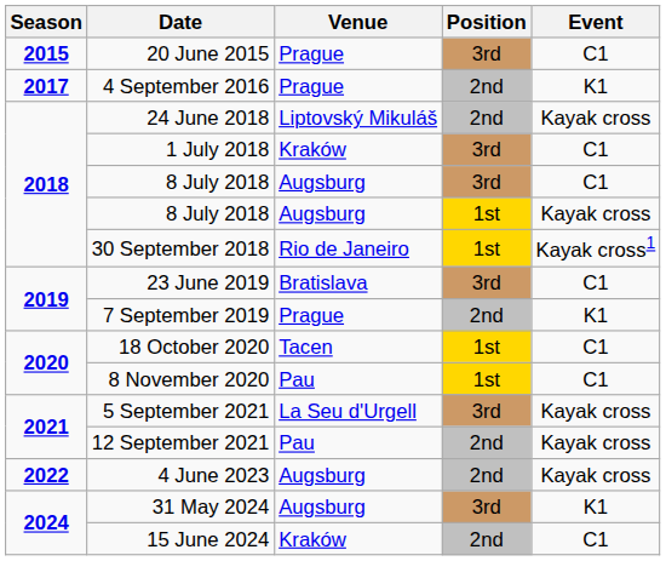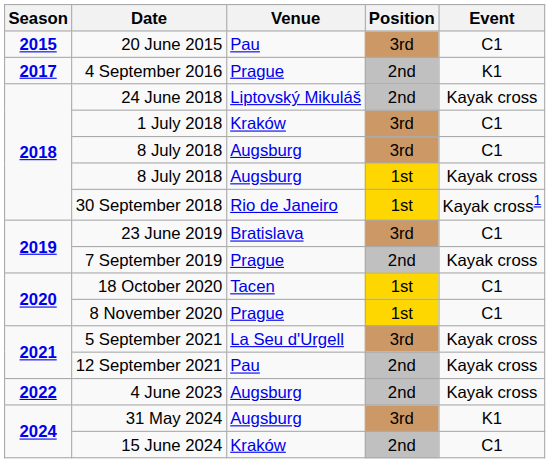20 June 2015 | Venue: Prague -> Pau
7 September 2019 | Event: K1 -> Kayak cross
8 November 2020 | Venue: Pau -> Prague
